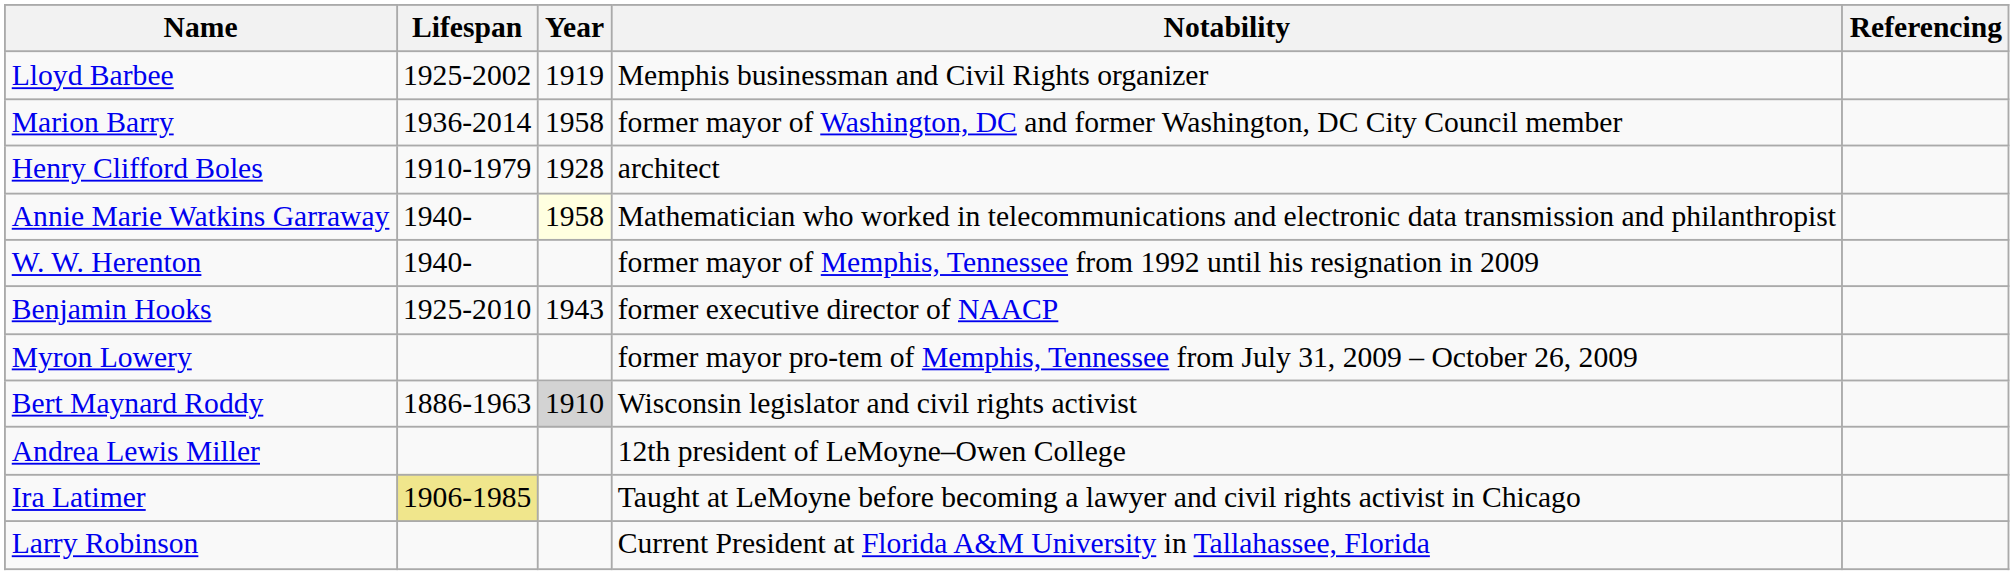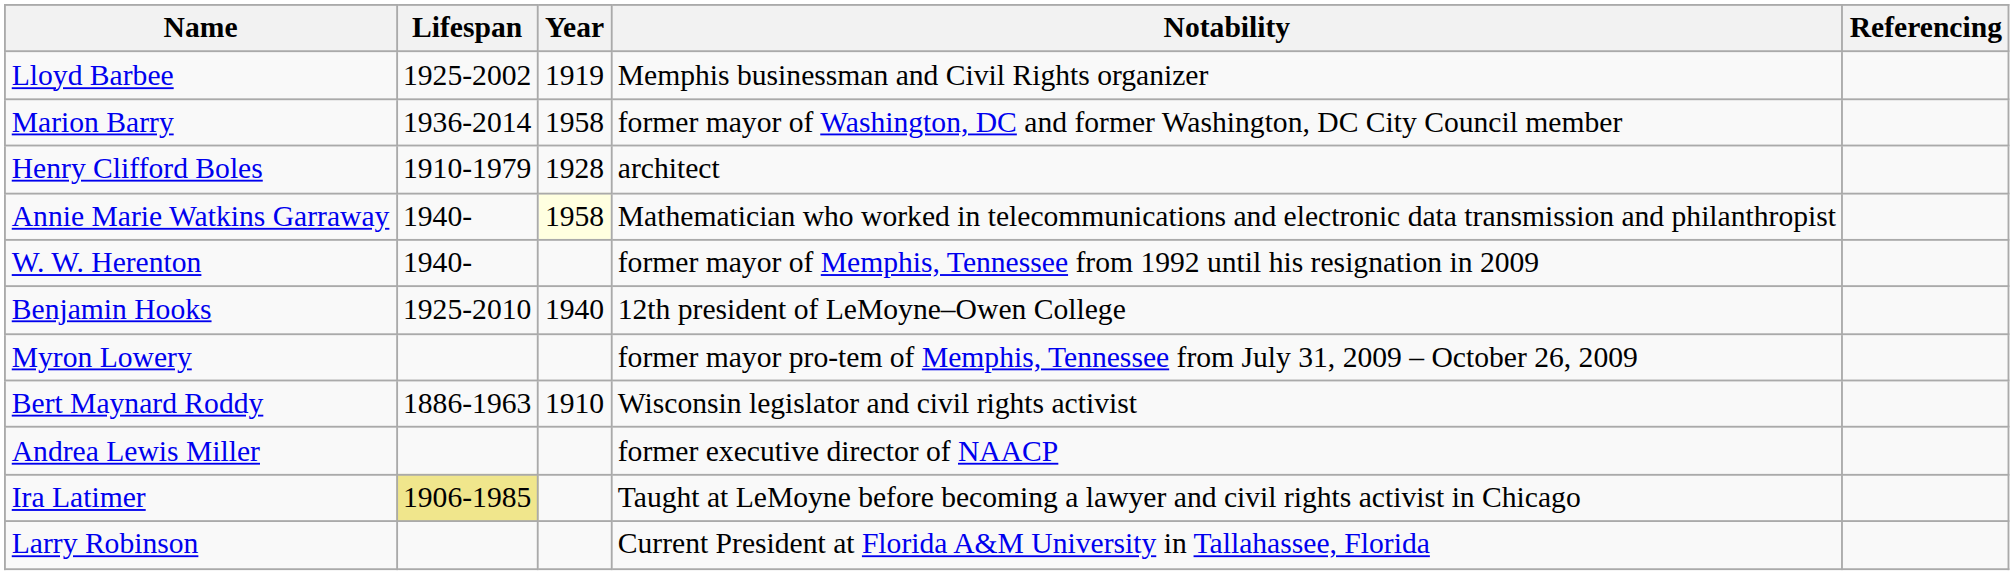Benjamin Hooks | Year: 1943 -> 1940
Benjamin Hooks | Notability: former executive director of NAACP -> 12th president of LeMoyne–Owen College
Bert Maynard Roddy | Year: lightgrey background -> no background
Andrea Lewis Miller | Notability: 12th president of LeMoyne–Owen College -> former executive director of NAACP
